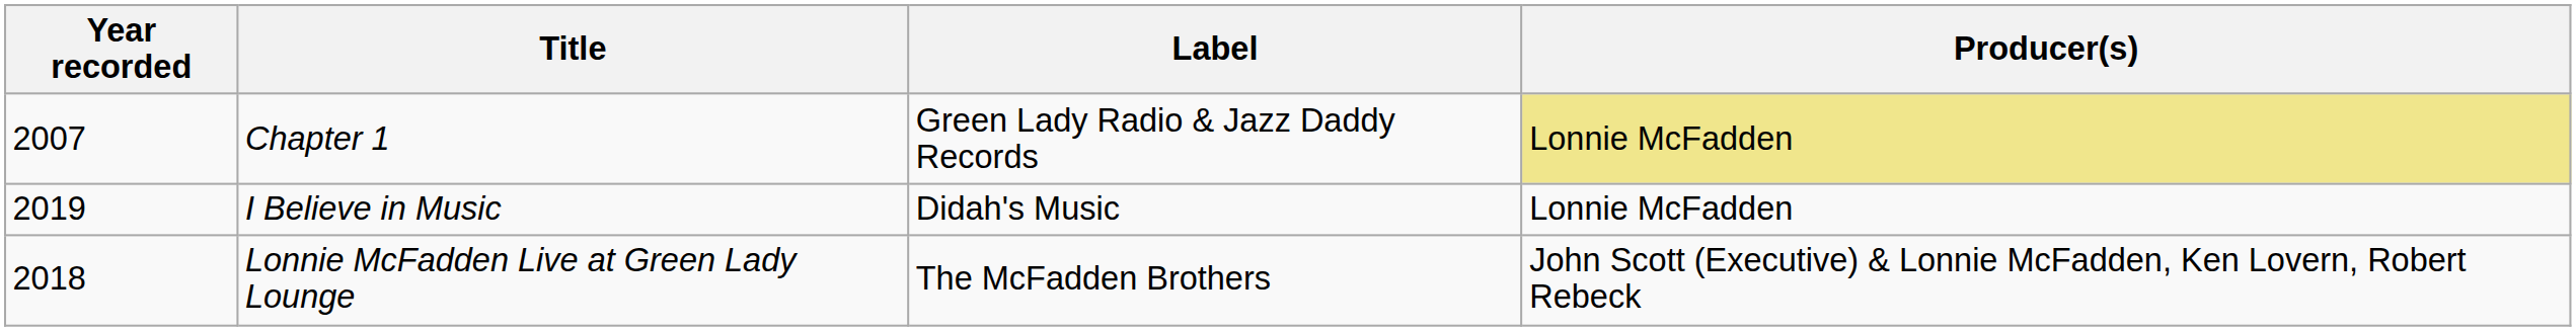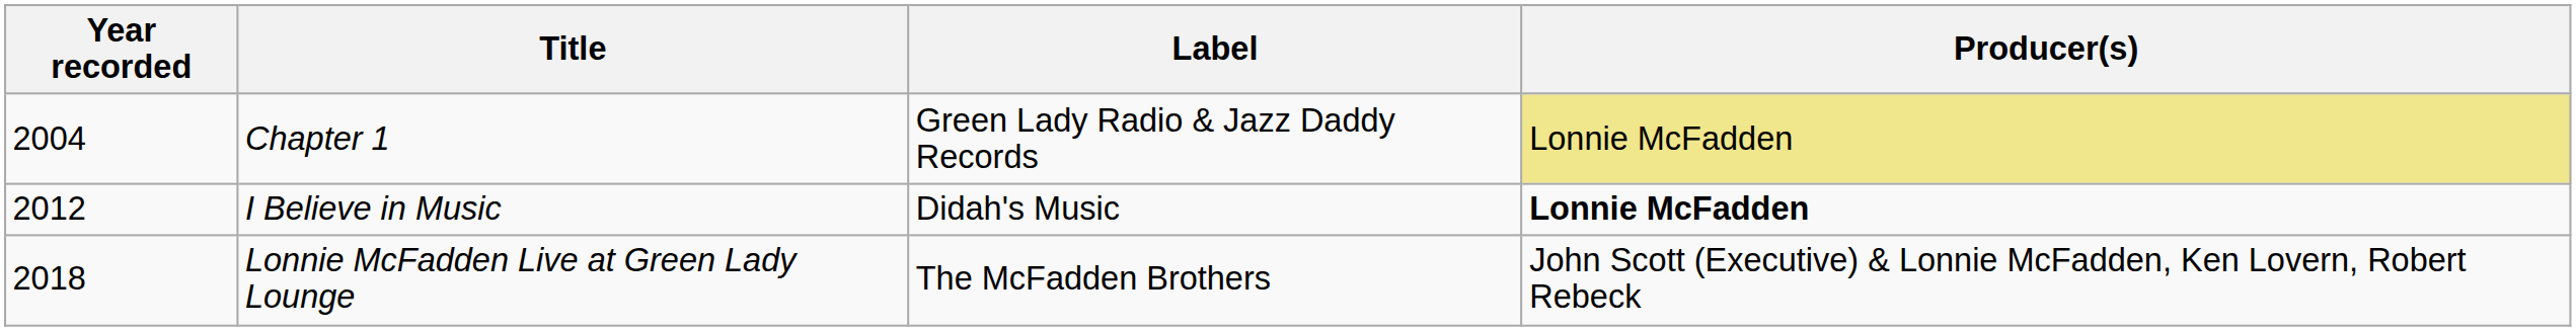Chapter 1 | Year recorded: 2007 -> 2004
I Believe in Music | Year recorded: 2019 -> 2012
I Believe in Music | Producer(s): normal -> bold
